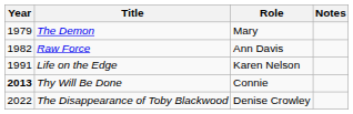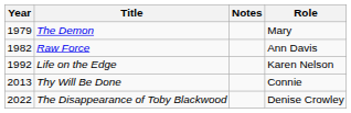columns swapped: Role <-> Notes
Life on the Edge | Year: 1991 -> 1992
Thy Will Be Done | Year: bold -> normal
